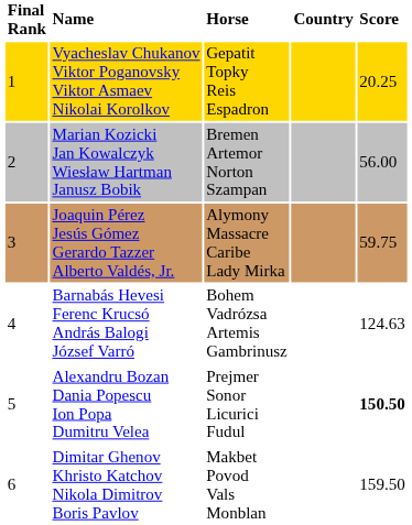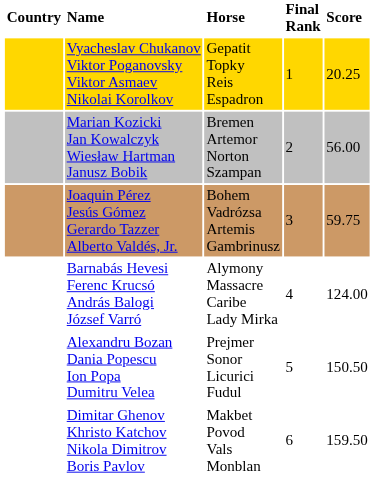columns swapped: Final Rank <-> Country
Joaquin Pérez Jesús Gómez Gerardo Tazzer Alberto Valdés, Jr. | Horse: Alymony Massacre Caribe Lady Mirka -> Bohem Vadrózsa Artemis Gambrinusz
Barnabás Hevesi Ferenc Krucsó András Balogi József Varró | Horse: Bohem Vadrózsa Artemis Gambrinusz -> Alymony Massacre Caribe Lady Mirka
Barnabás Hevesi Ferenc Krucsó András Balogi József Varró | Score: 124.63 -> 124.00
Alexandru Bozan Dania Popescu Ion Popa Dumitru Velea | Score: bold -> normal
